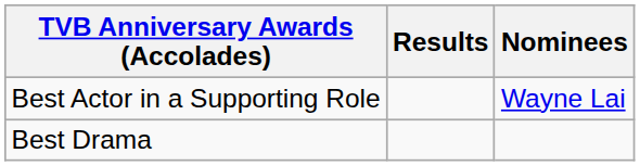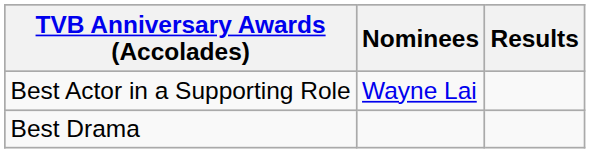columns swapped: Nominees <-> Results
